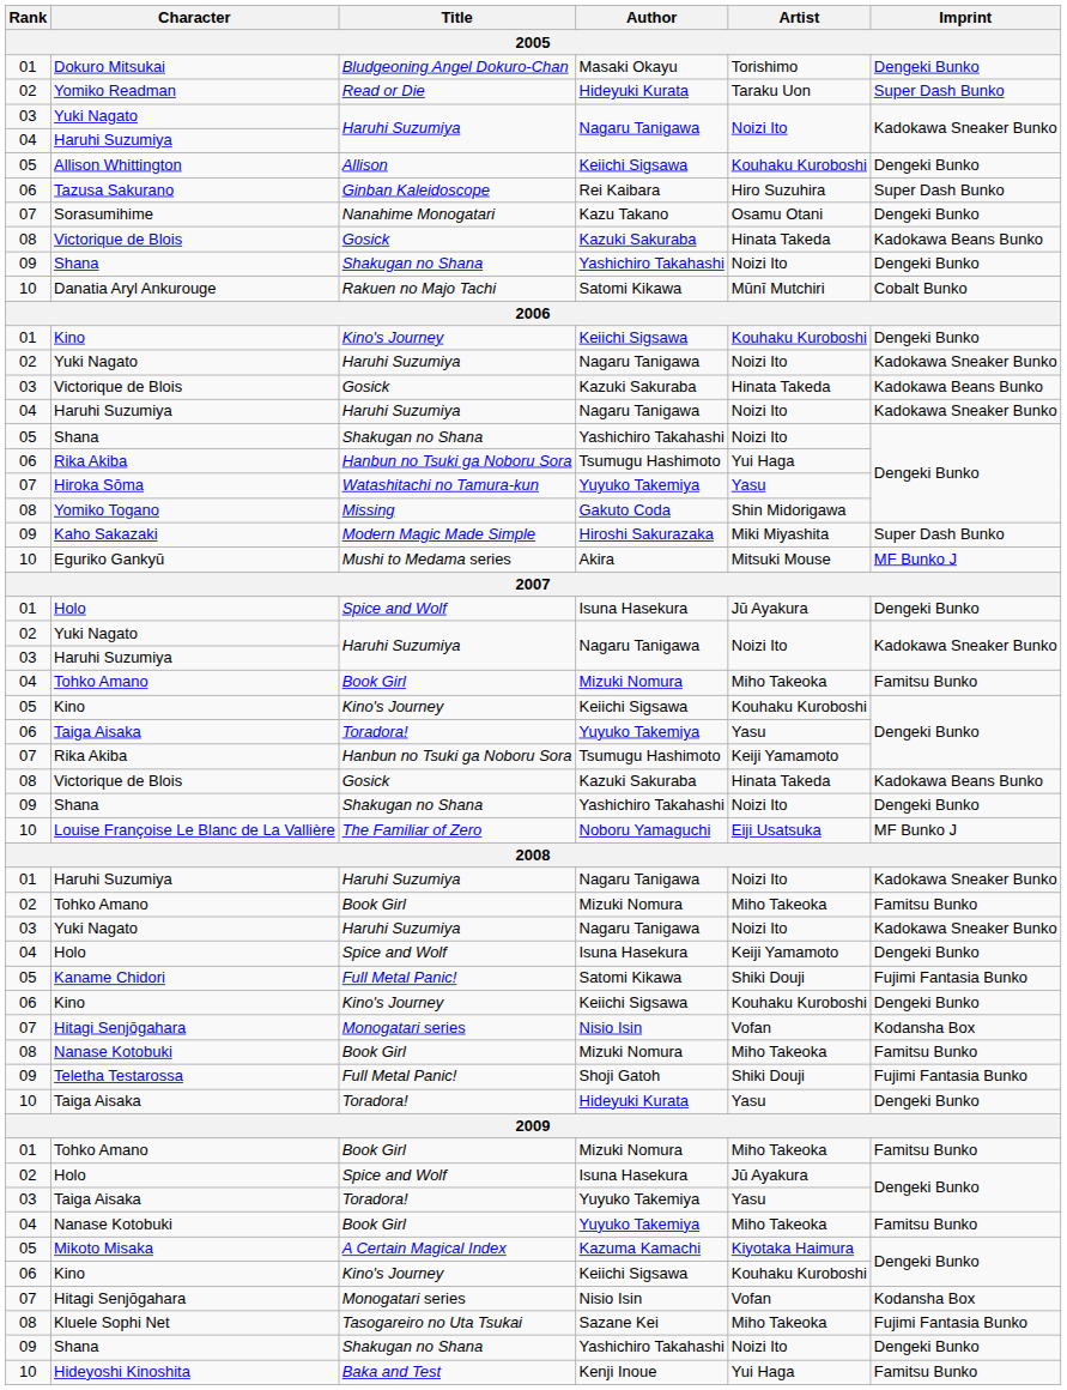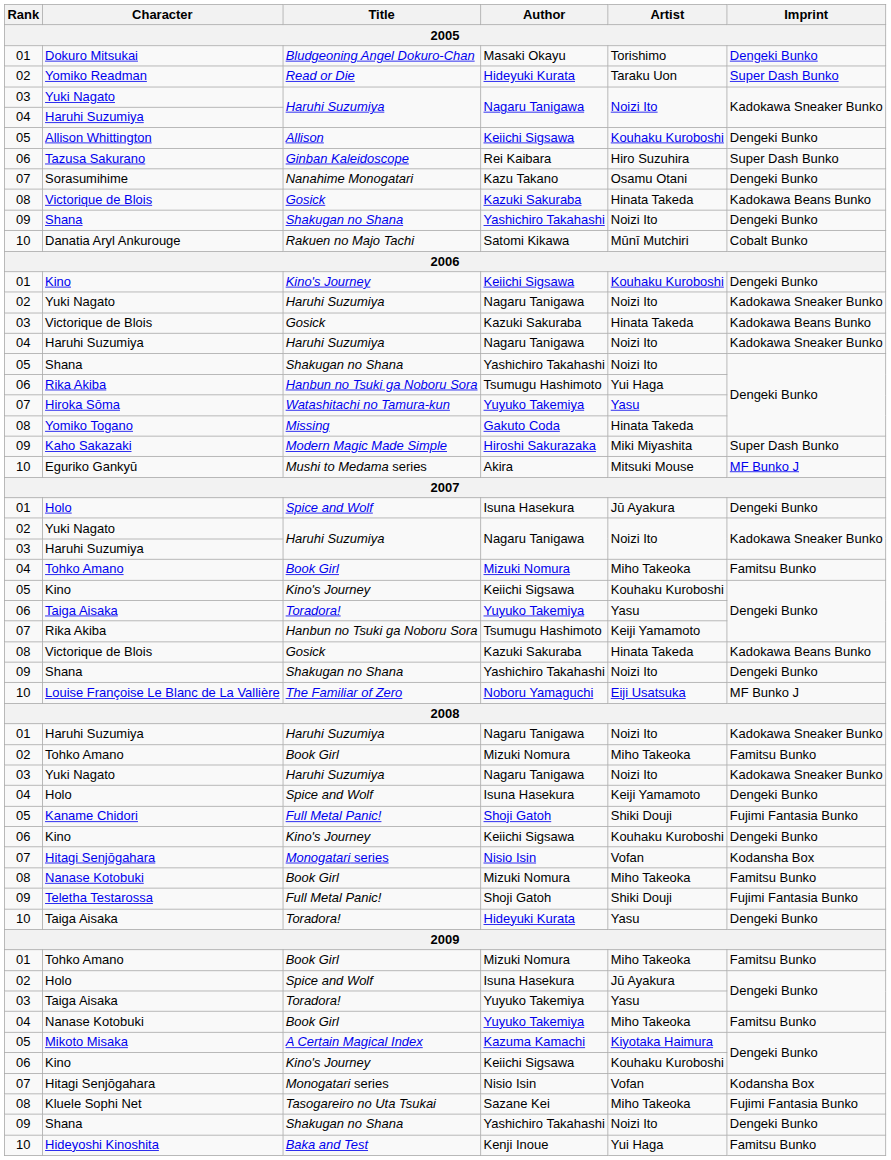Yomiko Togano | Artist: Shin Midorigawa -> Hinata Takeda
Kaname Chidori | Author: Satomi Kikawa -> Shoji Gatoh
